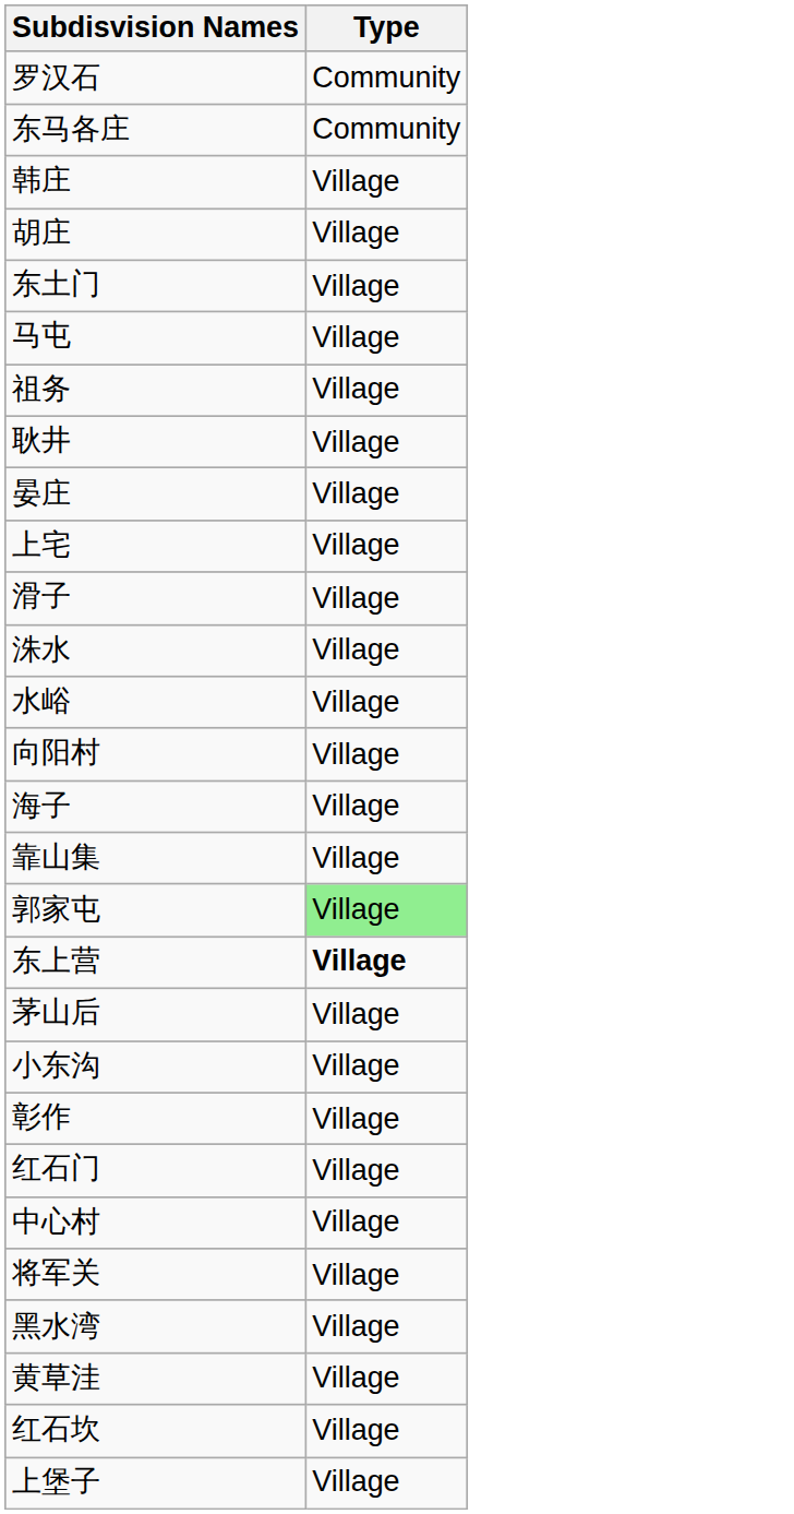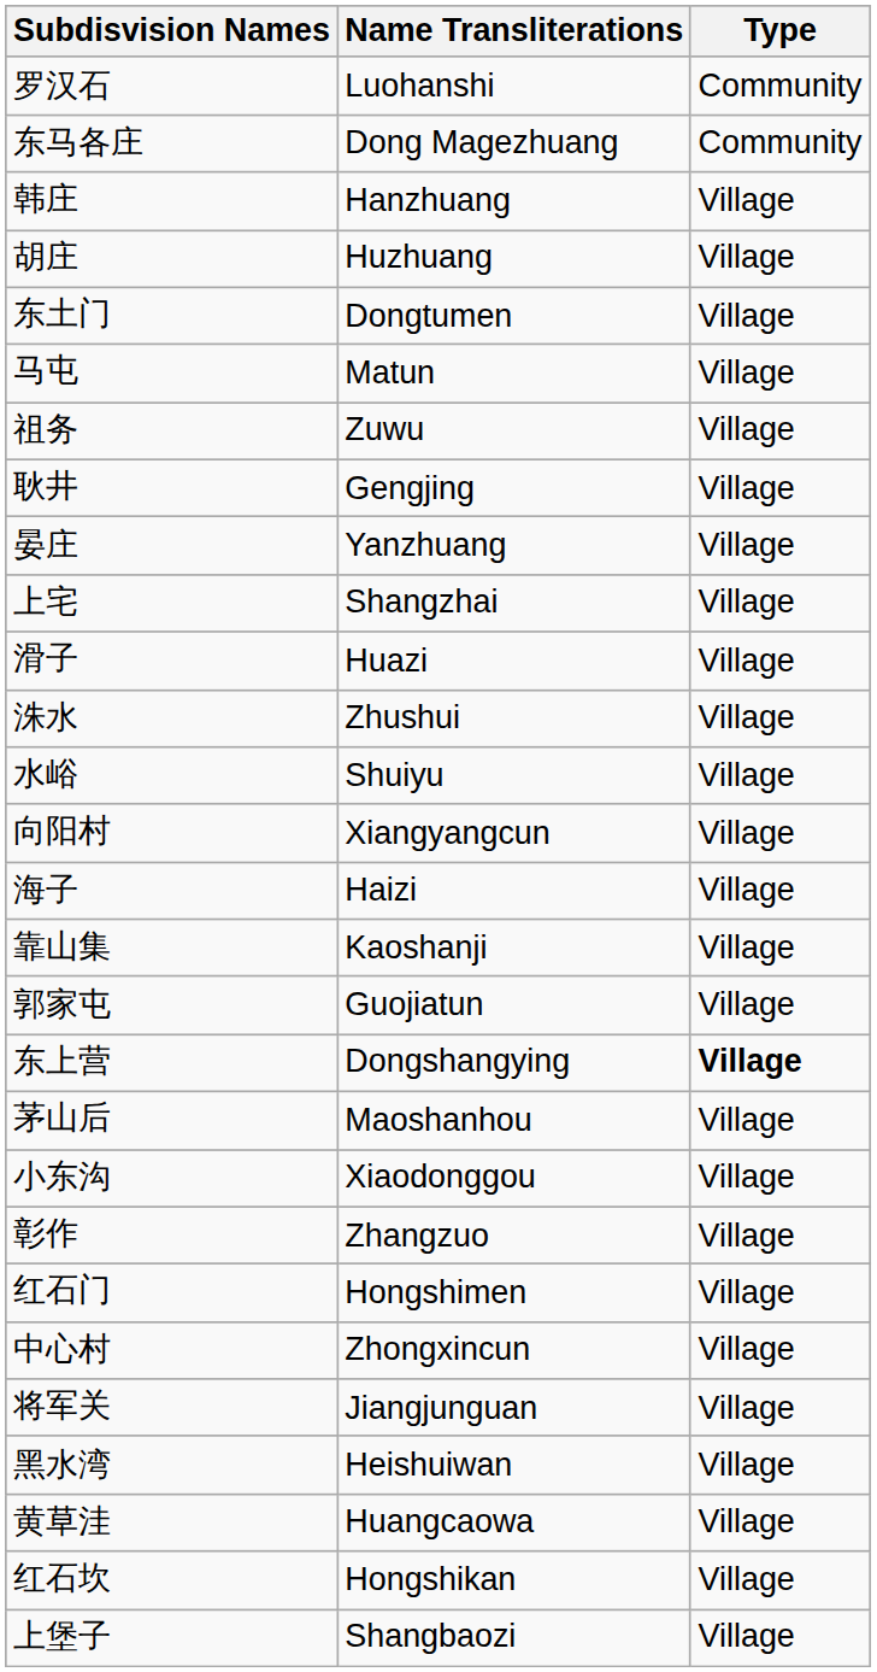+ column: Name Transliterations | Luohanshi | Dong Magezhuang | Hanzhuang | Huzhuang | Dongtumen | Matun | Zuwu | Gengjing | Yanzhuang | Shangzhai | Huazi | Zhushui | Shuiyu | Xiangyangcun | Haizi | Kaoshanji | Guojiatun | Dongshangying | Maoshanhou | Xiaodonggou | Zhangzuo | Hongshimen | Zhongxincun | Jiangjunguan | Heishuiwan | Huangcaowa | Hongshikan | Shangbaozi
郭家屯 | Type: lightgreen background -> no background
